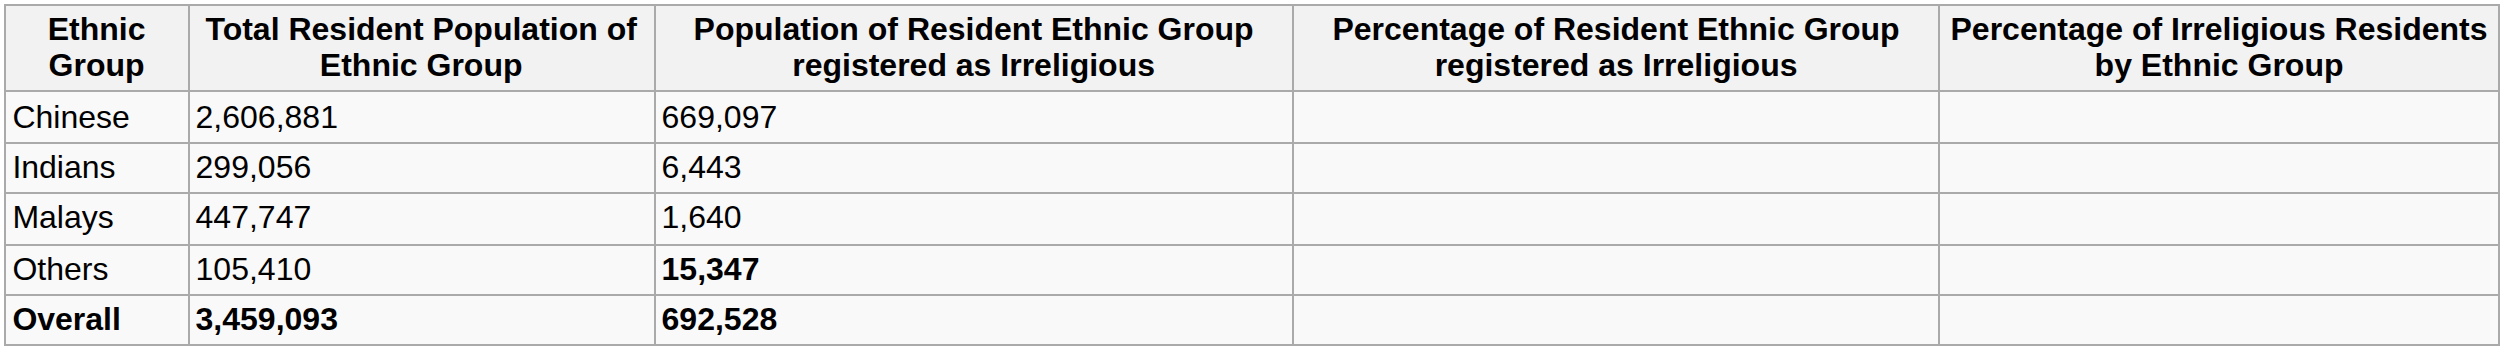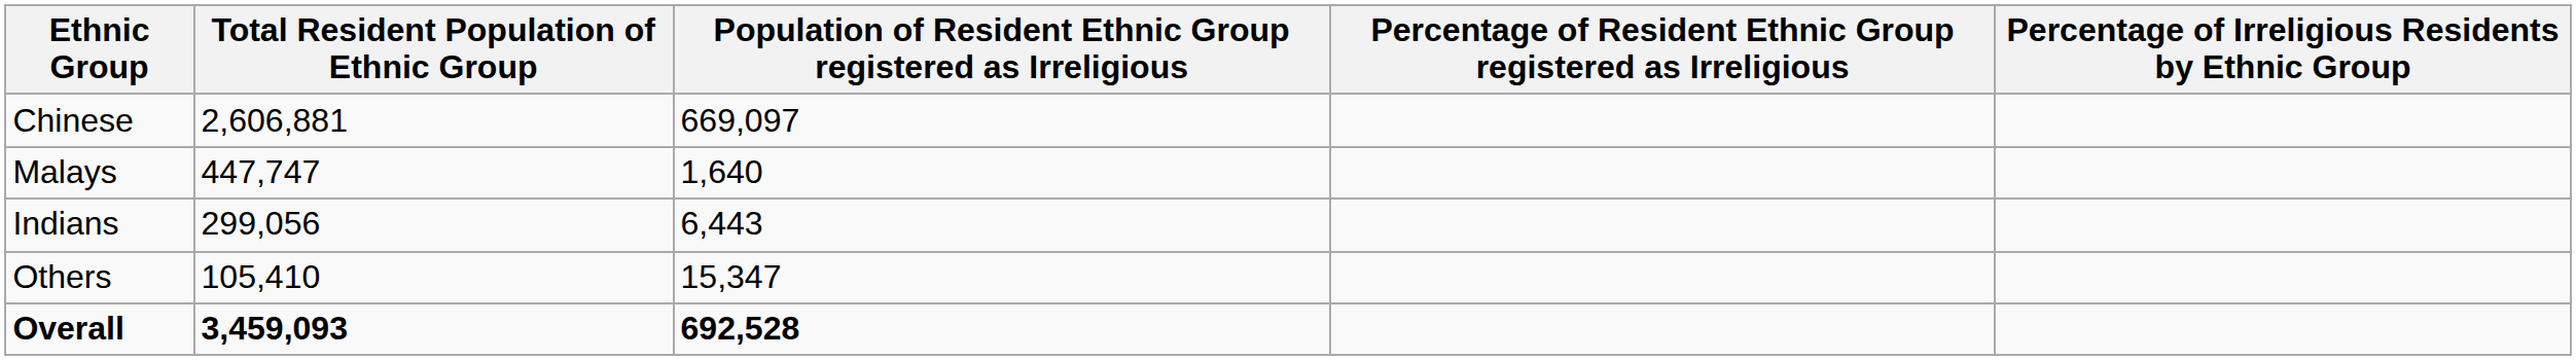rows swapped: Malays <-> Indians
Others | column 3: bold -> normal
